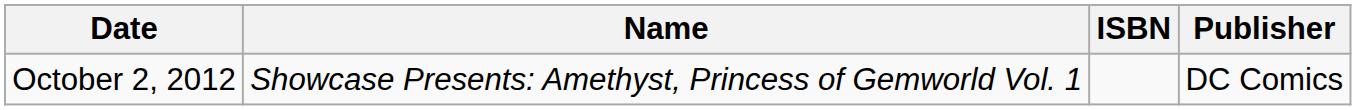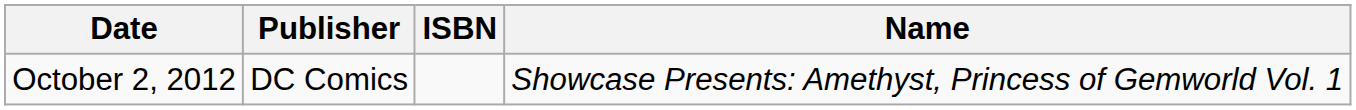columns swapped: Name <-> Publisher
